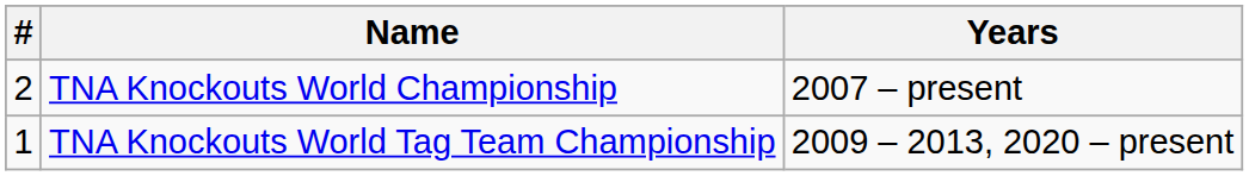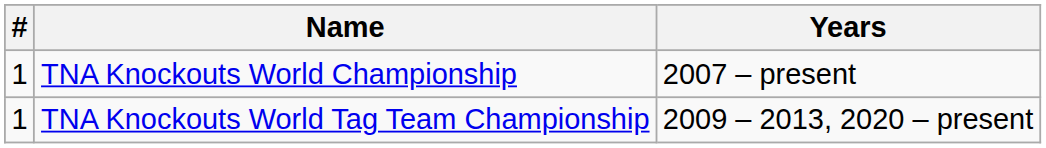TNA Knockouts World Championship | #: 2 -> 1
